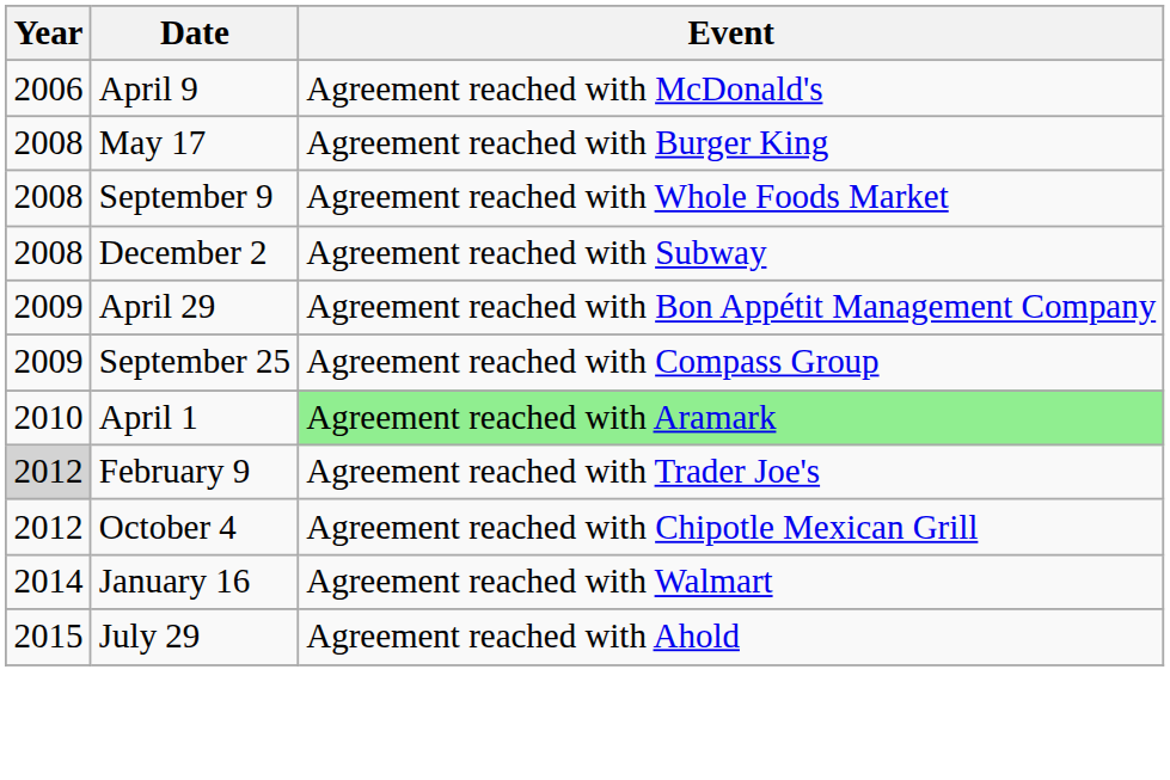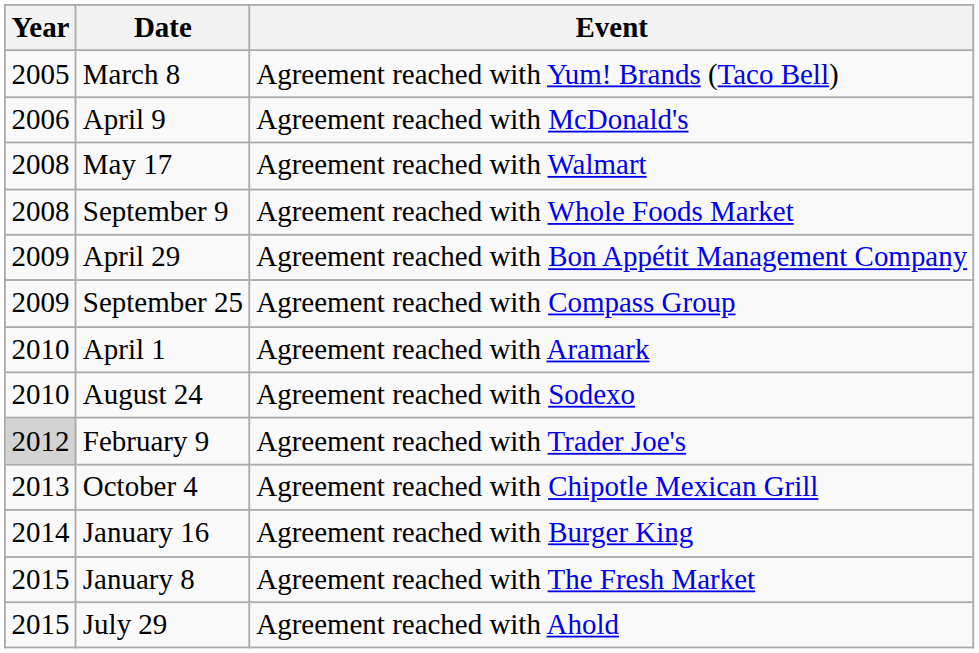+ row: 2005 | March 8 | Agreement reached with Yum! Brands (Taco Bell)
May 17 | Event: Agreement reached with Burger King -> Agreement reached with Walmart
- row: 2008 | December 2 | Agreement reached with Subway
April 1 | Event: lightgreen background -> no background
+ row: 2010 | August 24 | Agreement reached with Sodexo
October 4 | Year: 2012 -> 2013
January 16 | Event: Agreement reached with Walmart -> Agreement reached with Burger King
+ row: 2015 | January 8 | Agreement reached with The Fresh Market
